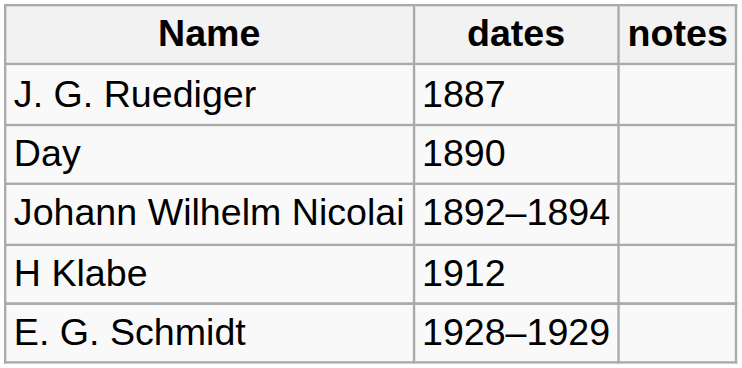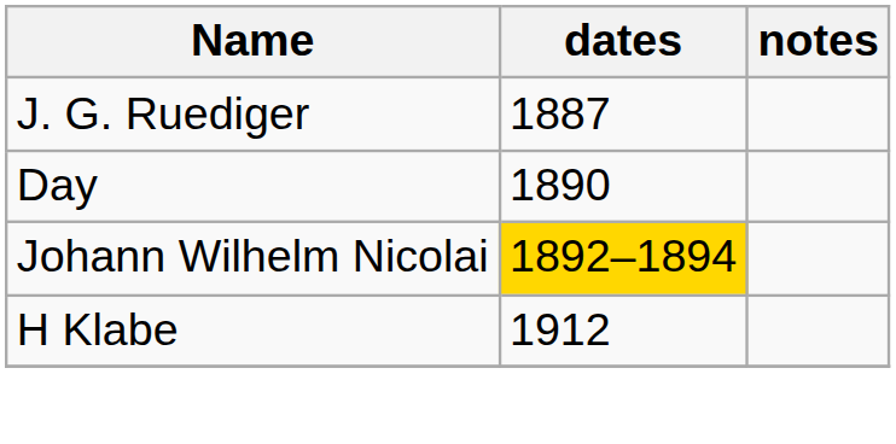Johann Wilhelm Nicolai | dates: no background -> gold background
- row: E. G. Schmidt | 1928–1929
